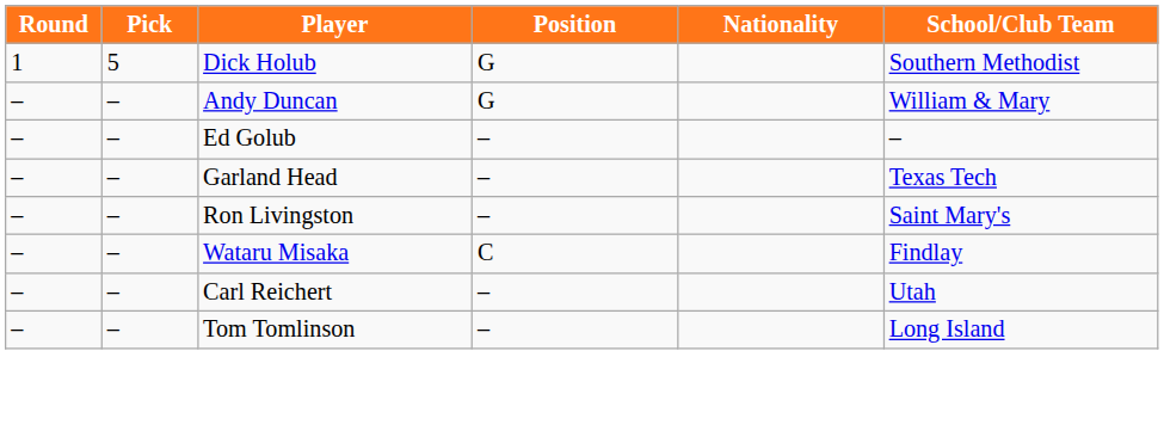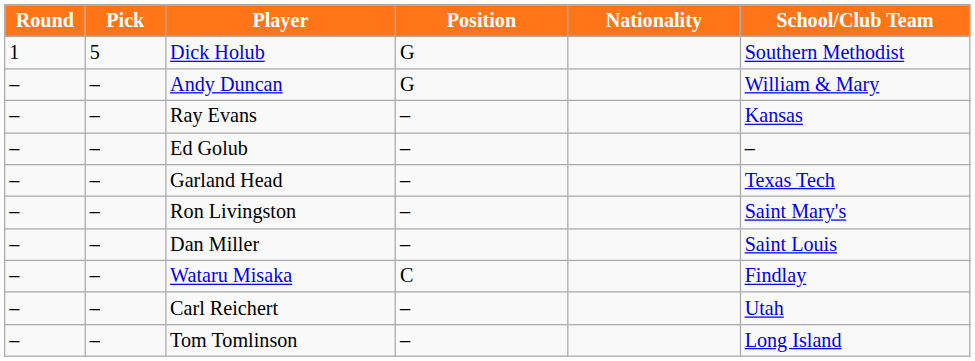+ row: – | – | Ray Evans | – | Kansas
+ row: – | – | Dan Miller | – | Saint Louis
